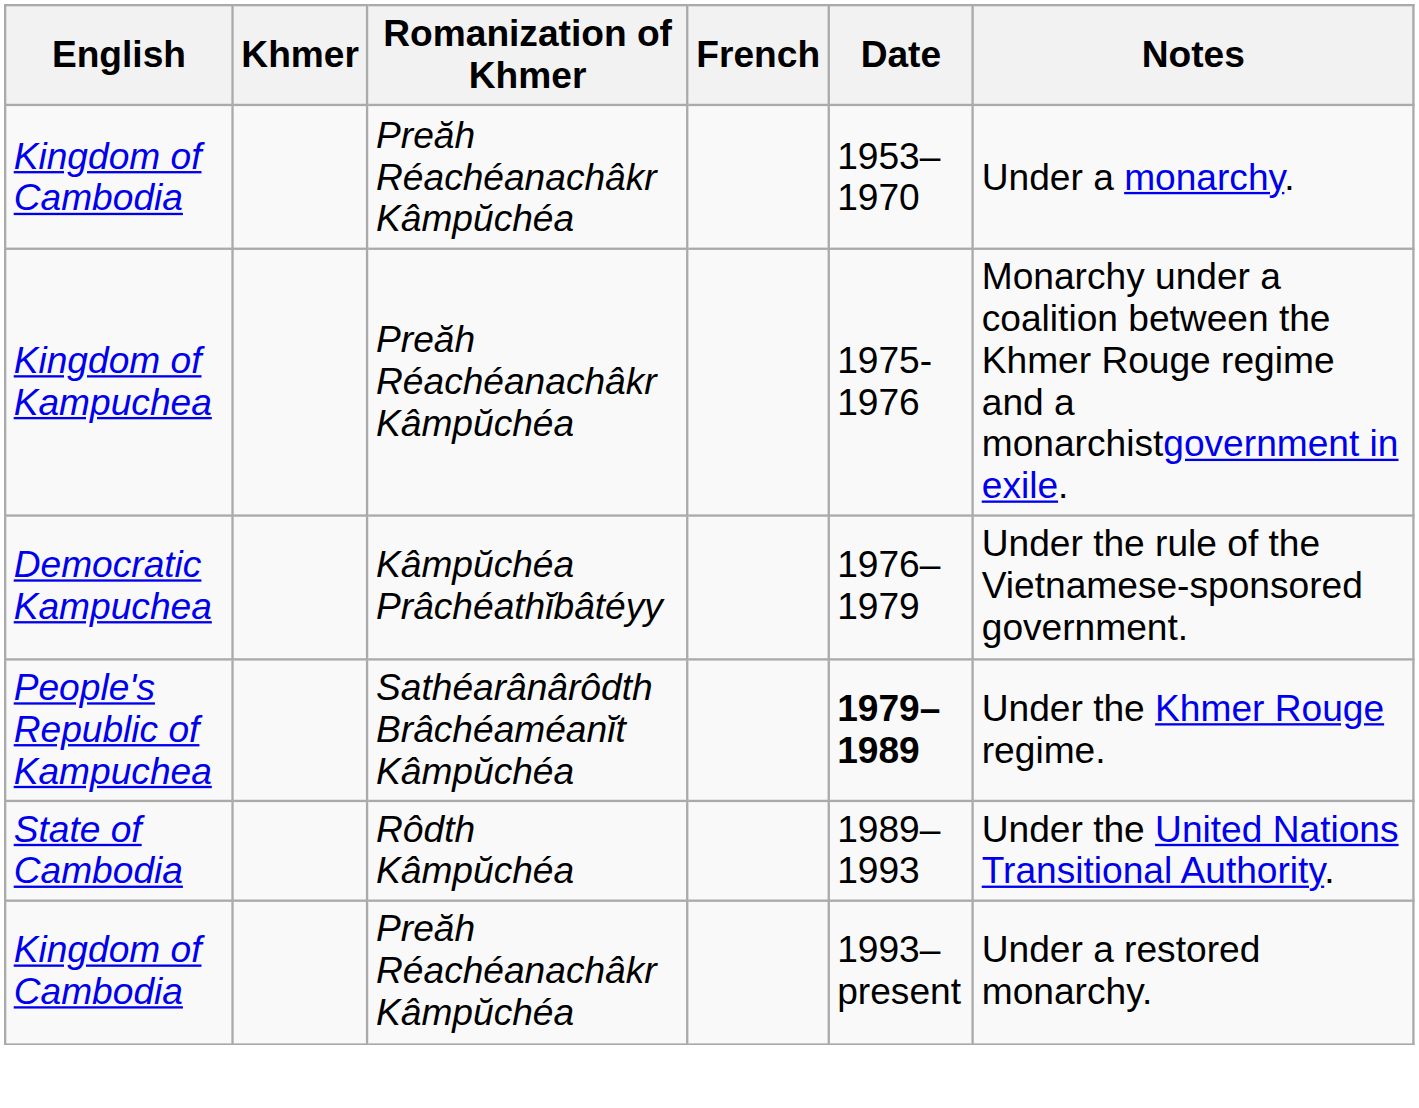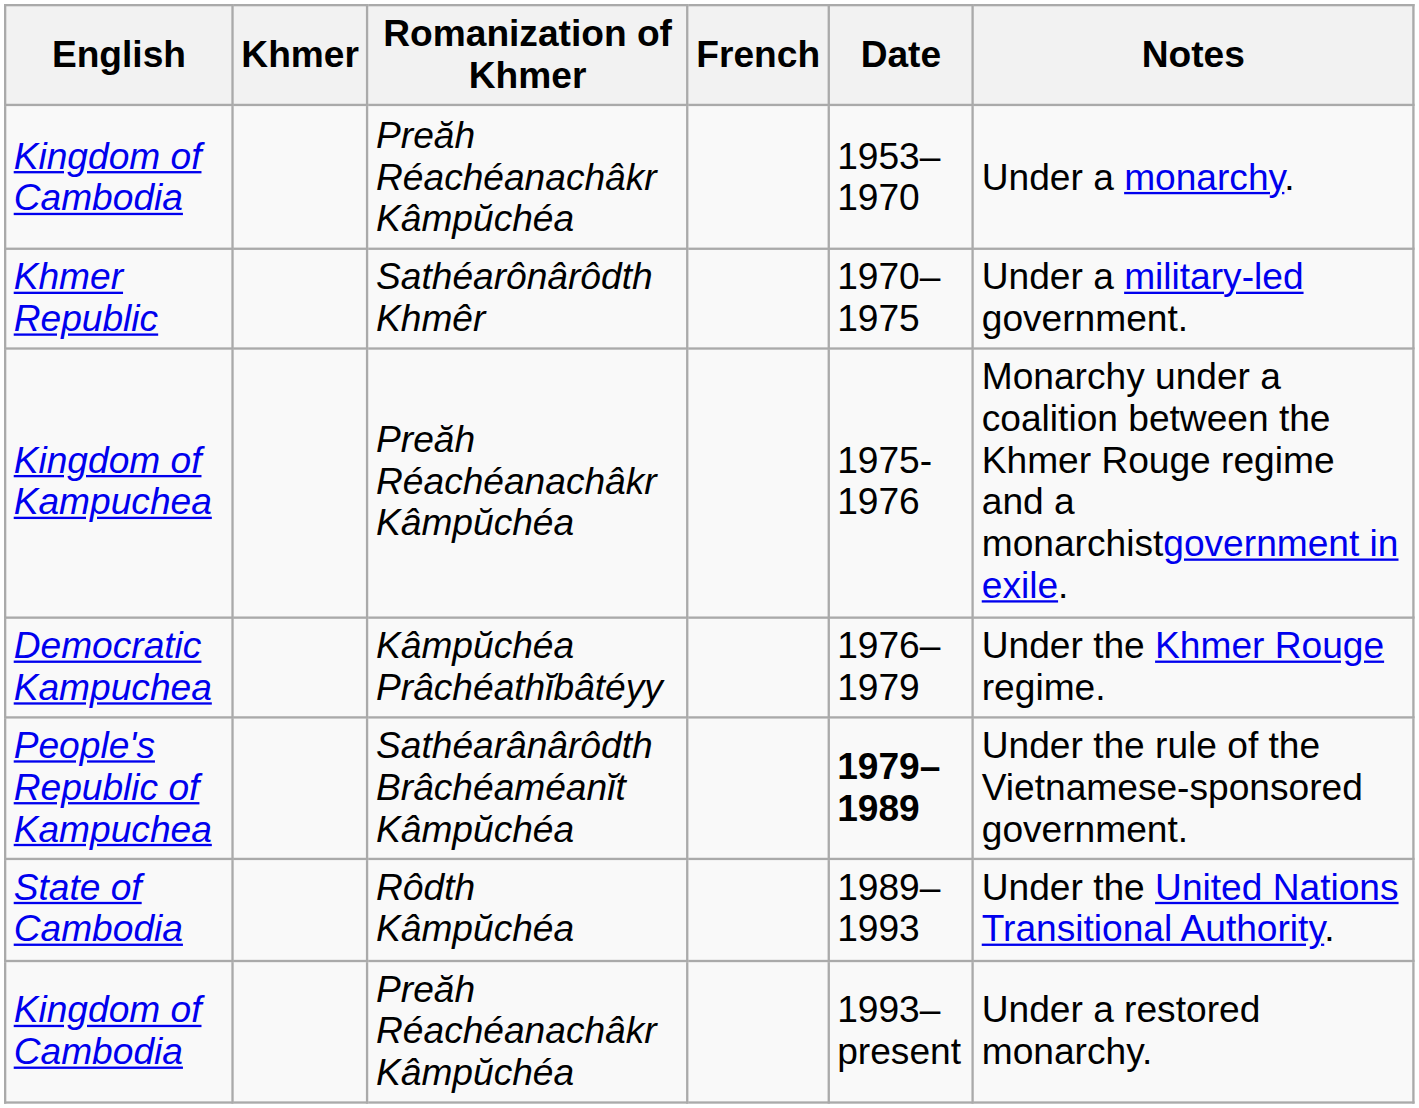+ row: Khmer Republic | Sathéarônârôdth Khmêr | 1970–1975 | Under a military-led government.
Democratic Kampuchea | Notes: Under the rule of the Vietnamese-sponsored government. -> Under the Khmer Rouge regime.
People's Republic of Kampuchea | Notes: Under the Khmer Rouge regime. -> Under the rule of the Vietnamese-sponsored government.
